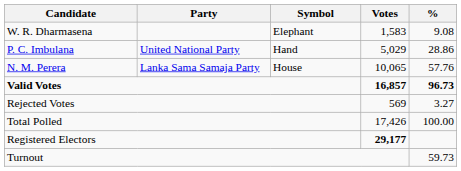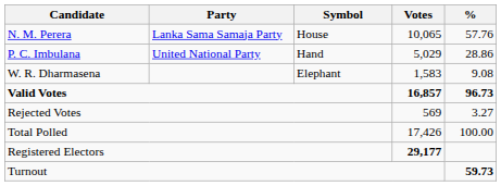rows swapped: N. M. Perera <-> W. R. Dharmasena
Turnout | %: normal -> bold
